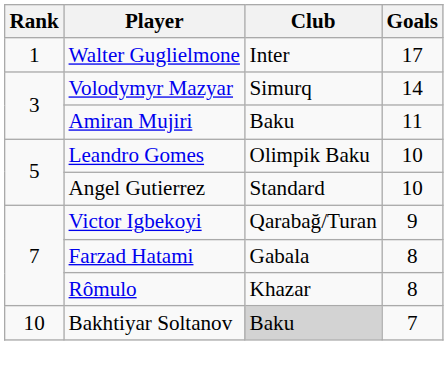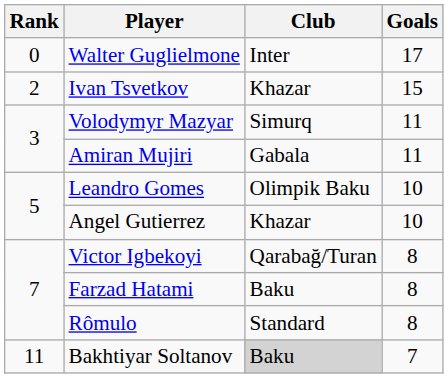Walter Guglielmone | Rank: 1 -> 0
+ row: 2 | Ivan Tsvetkov | Khazar | 15
Volodymyr Mazyar | Goals: 14 -> 11
Amiran Mujiri | Club: Baku -> Gabala
Angel Gutierrez | Club: Standard -> Khazar
Victor Igbekoyi | Goals: 9 -> 8
Farzad Hatami | Club: Gabala -> Baku
Rômulo | Club: Khazar -> Standard
Bakhtiyar Soltanov | Rank: 10 -> 11
